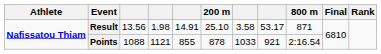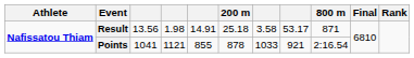Result | 200 m: 25.10 -> 25.18
Points | column 3: 1088 -> 1041
